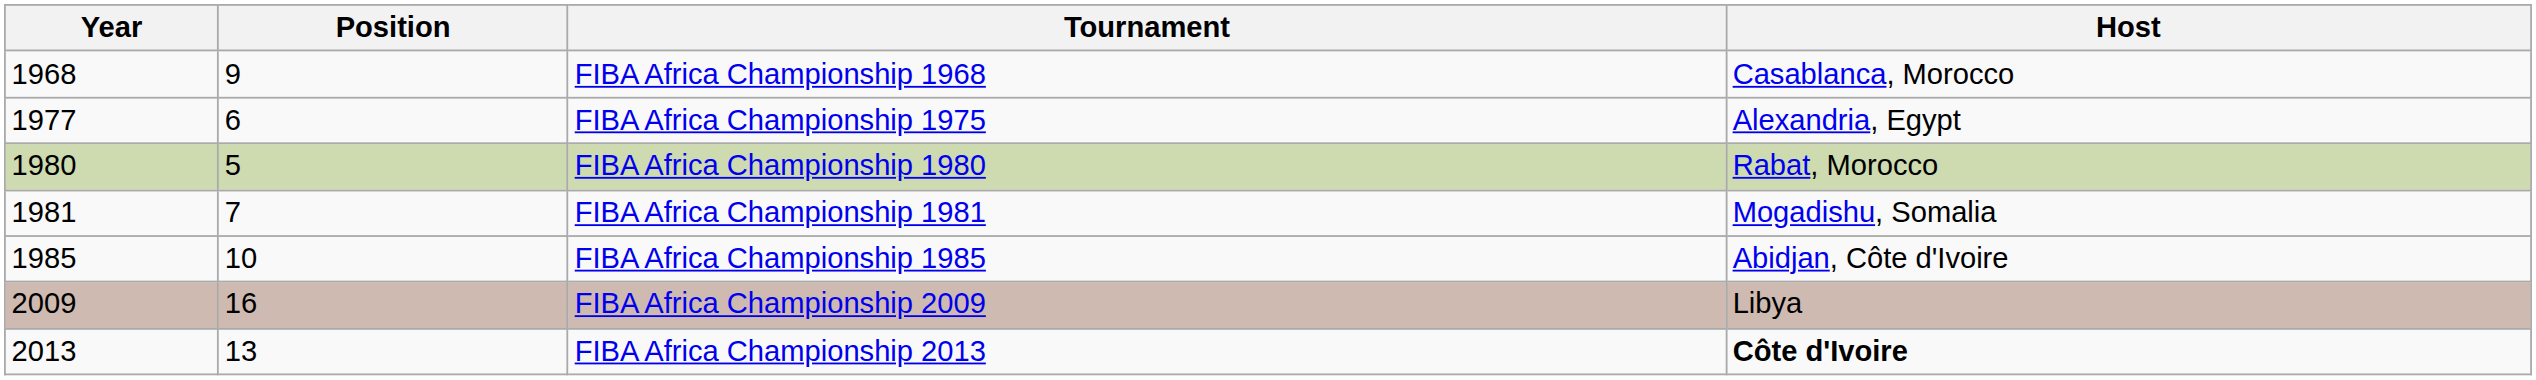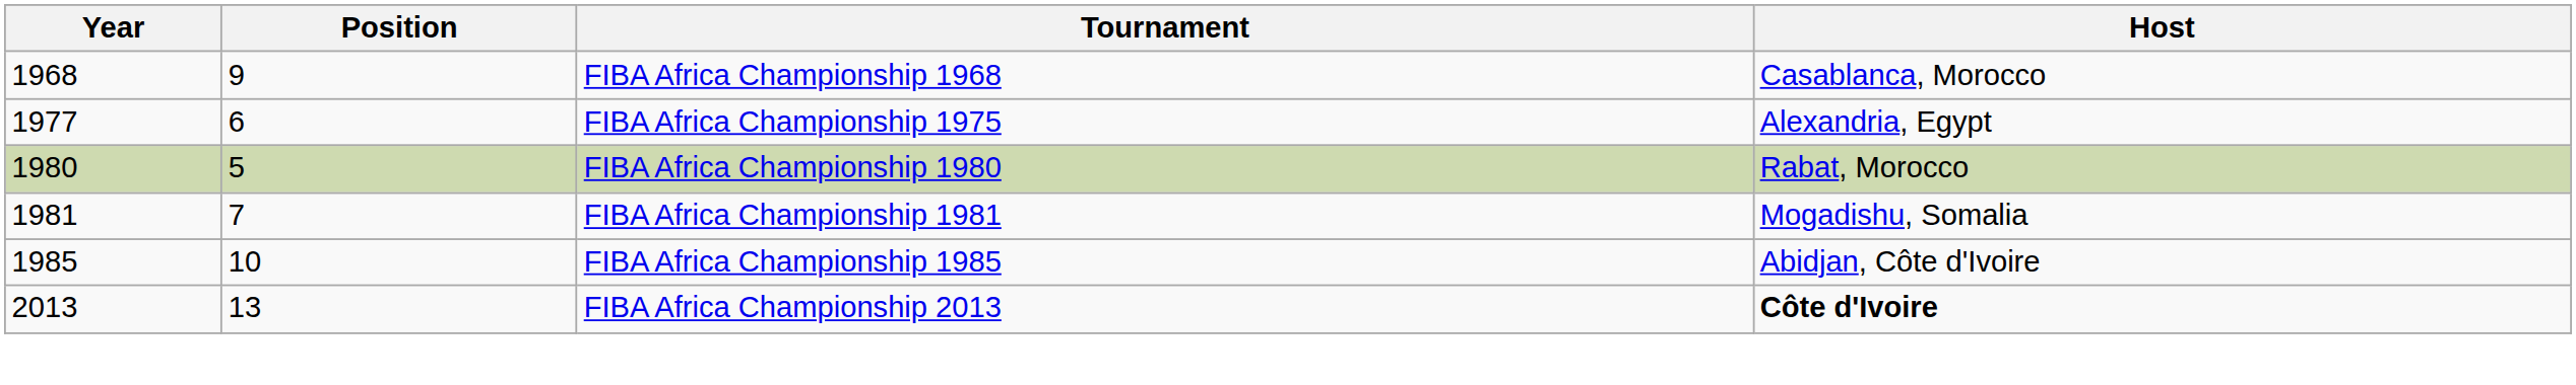- row: 2009 | 16 | FIBA Africa Championship 2009 | Libya
